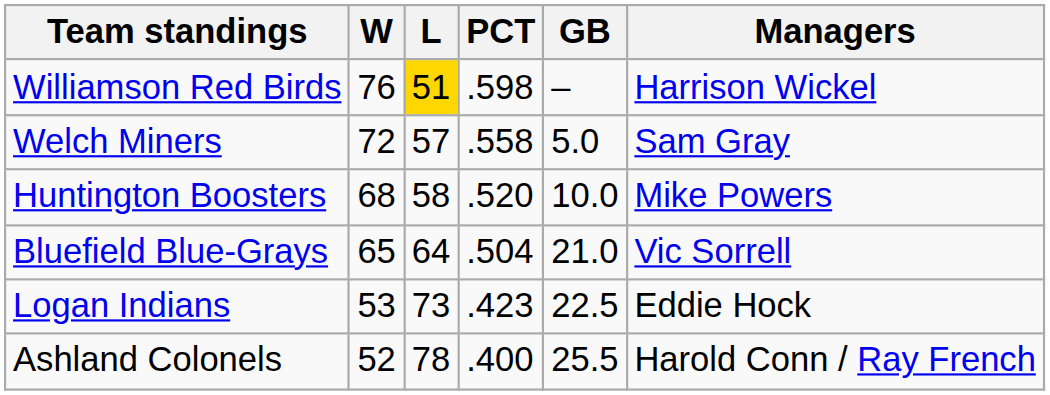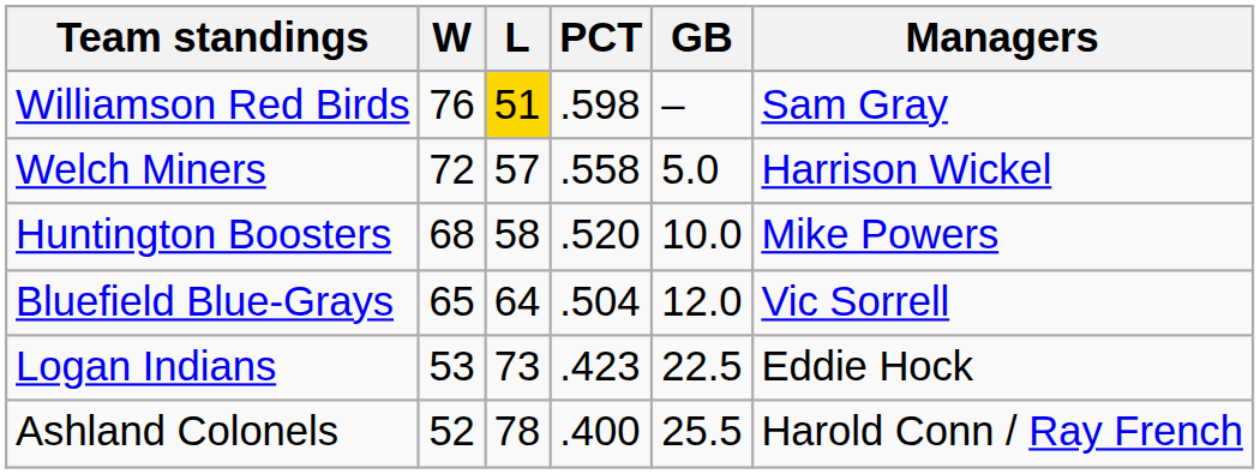Williamson Red Birds | Managers: Harrison Wickel -> Sam Gray
Welch Miners | Managers: Sam Gray -> Harrison Wickel
Bluefield Blue-Grays | GB: 21.0 -> 12.0
